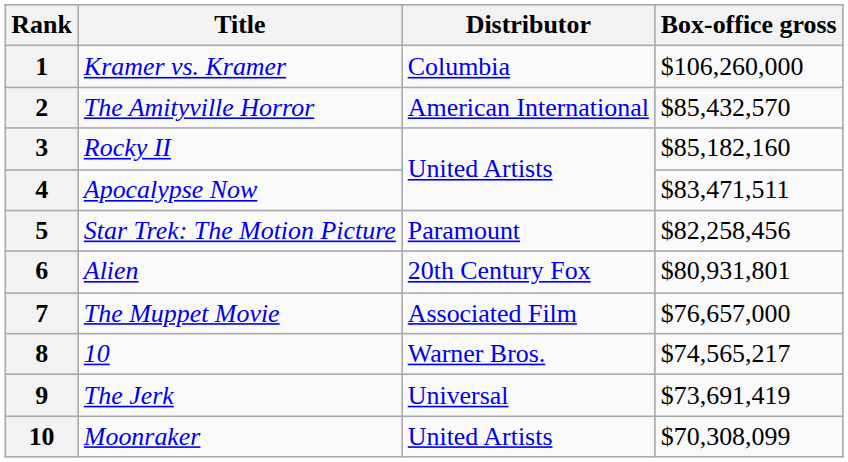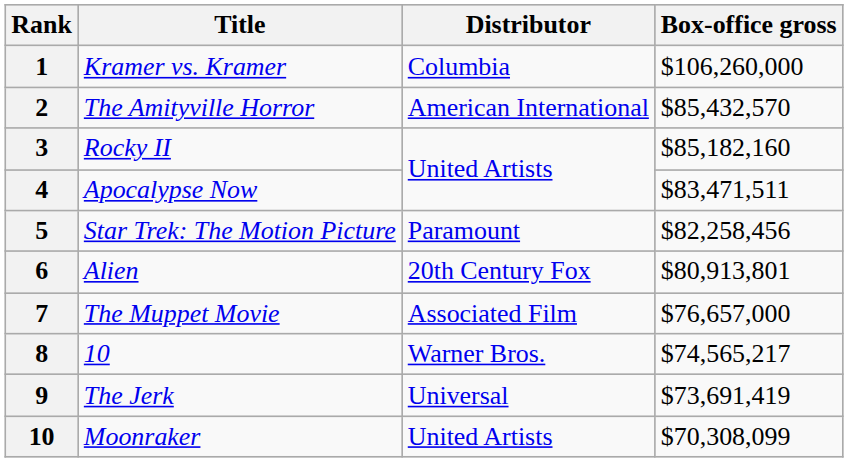6 | Box-office gross: $80,931,801 -> $80,913,801
